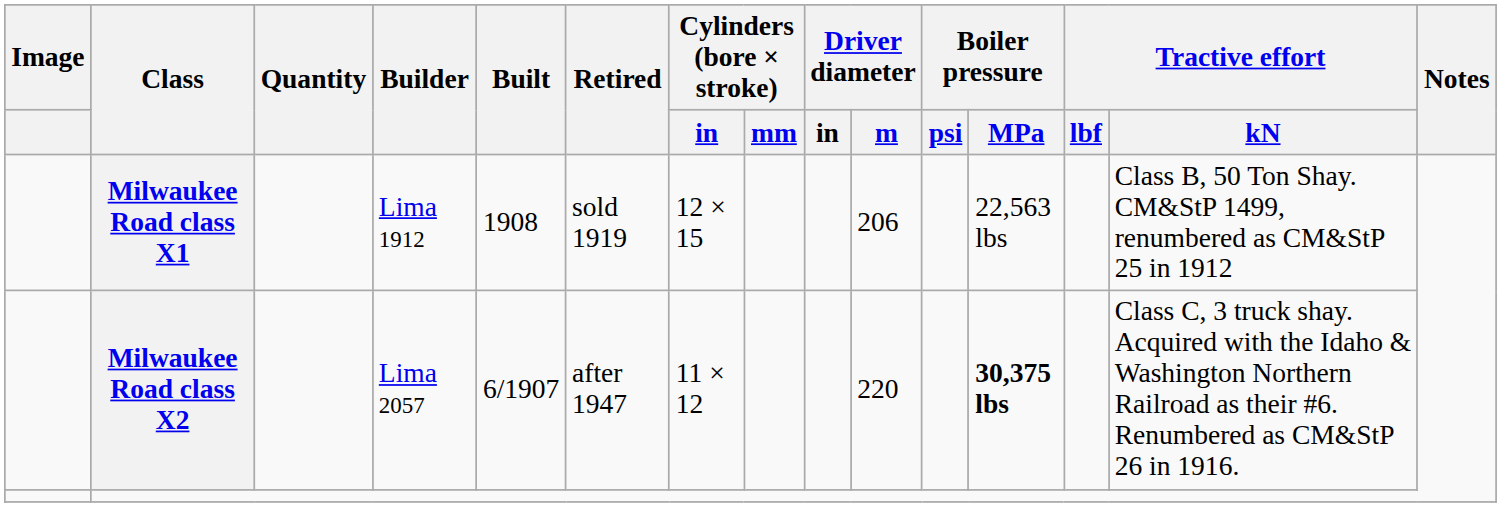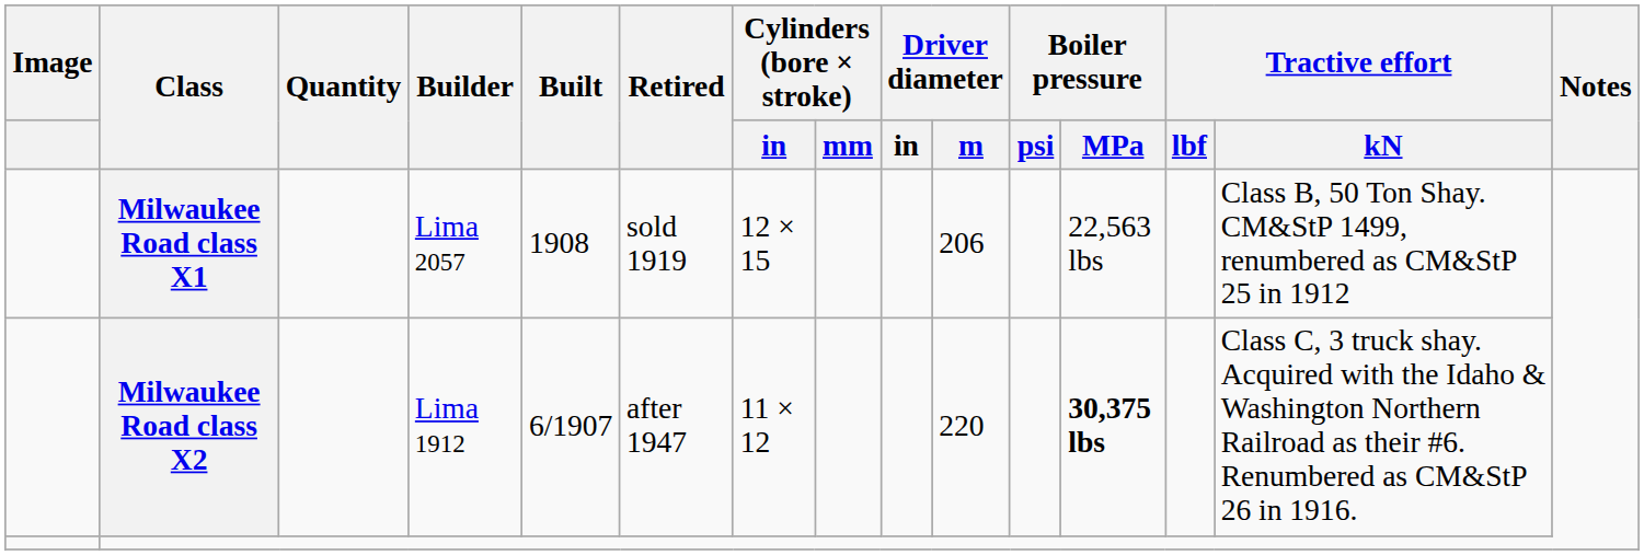Milwaukee Road class X1 | Builder: Lima 1912 -> Lima 2057
Milwaukee Road class X2 | Builder: Lima 2057 -> Lima 1912
